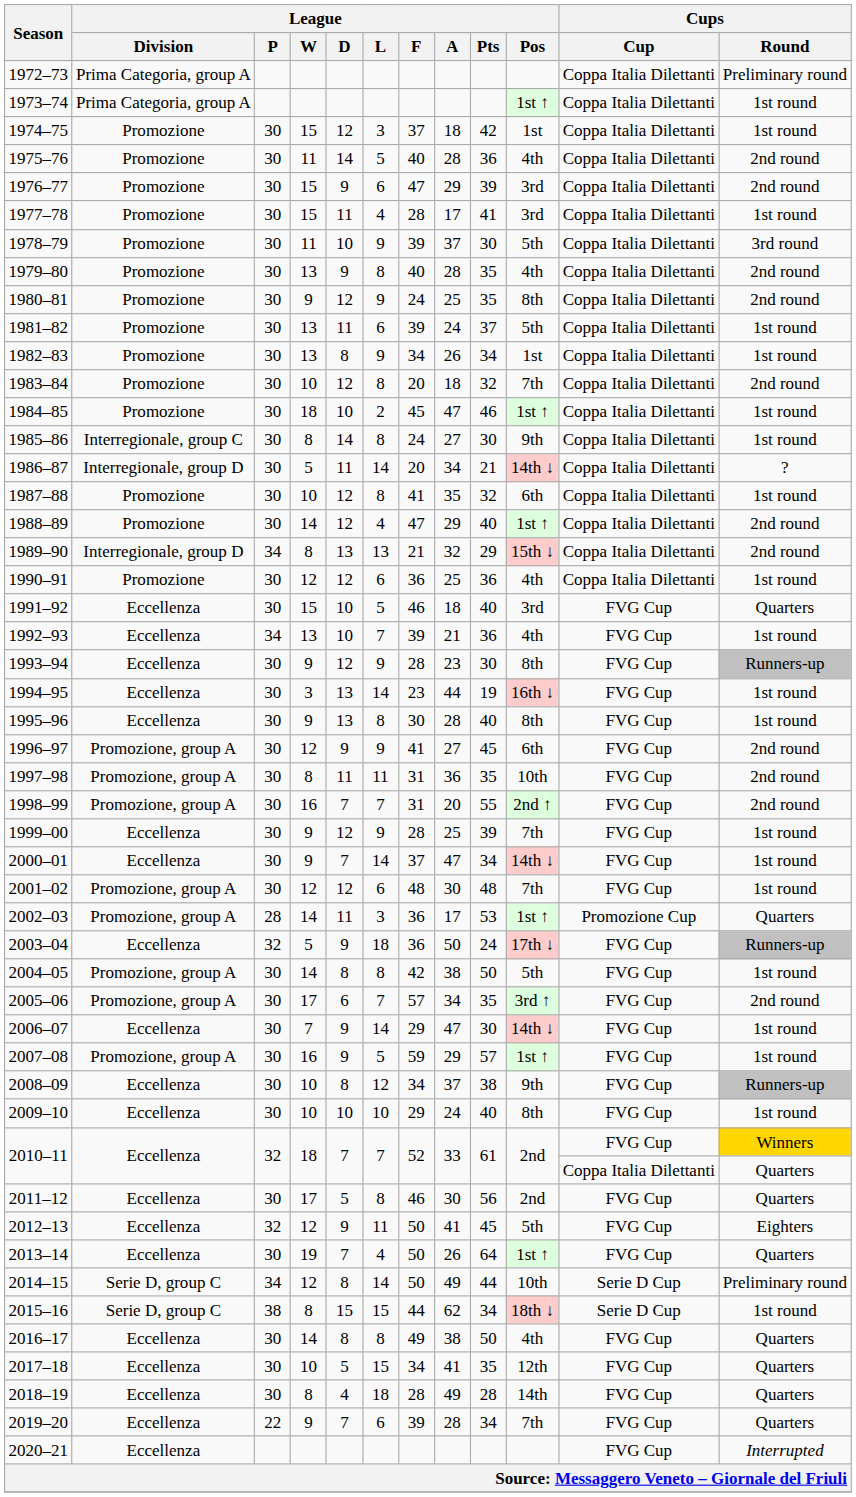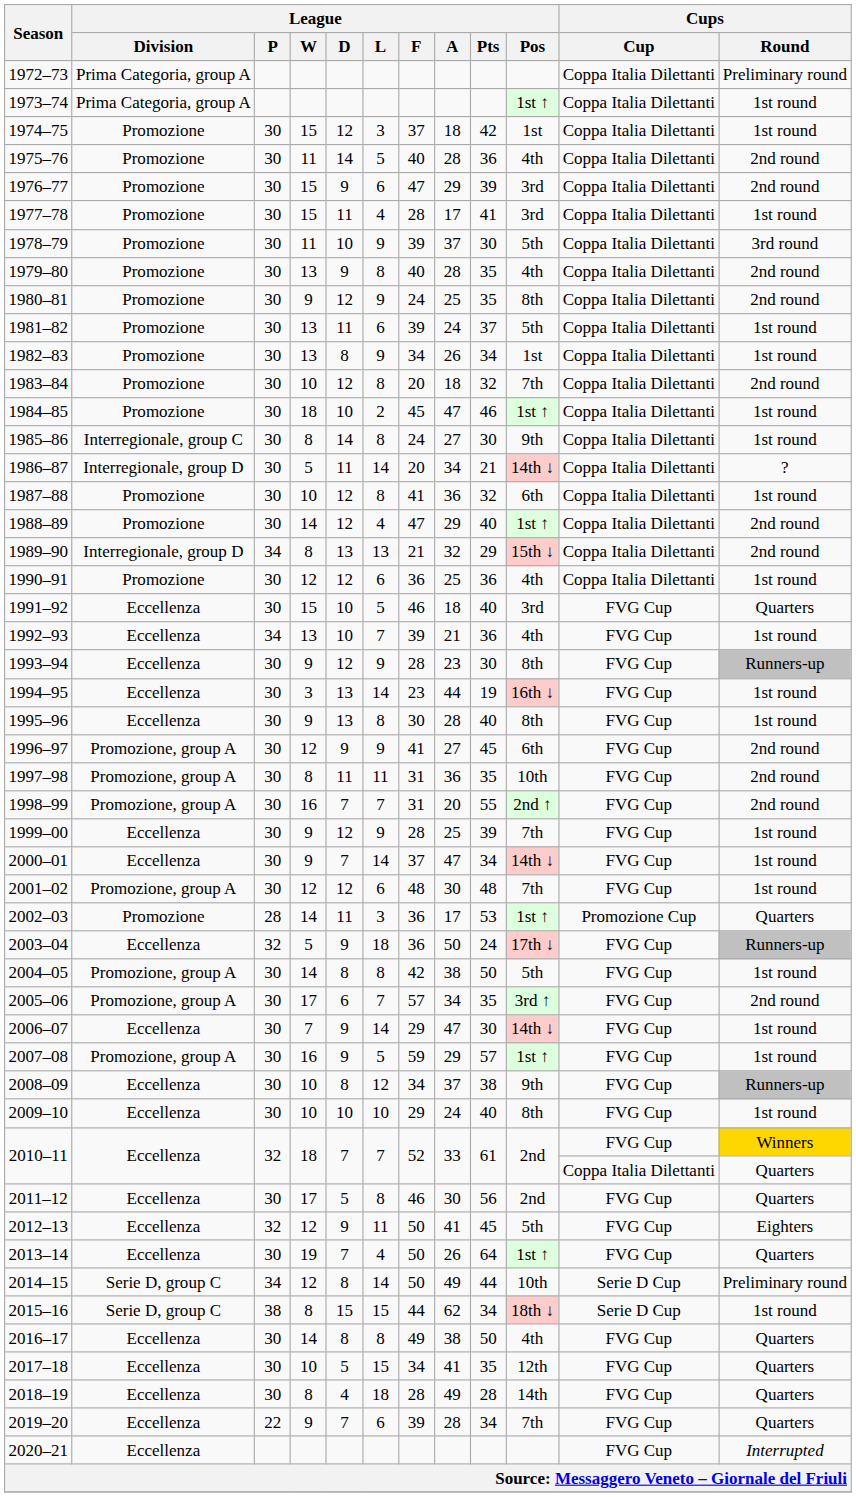1987–88 | League / A: 35 -> 36
2002–03 | League / Division: Promozione, group A -> Promozione
